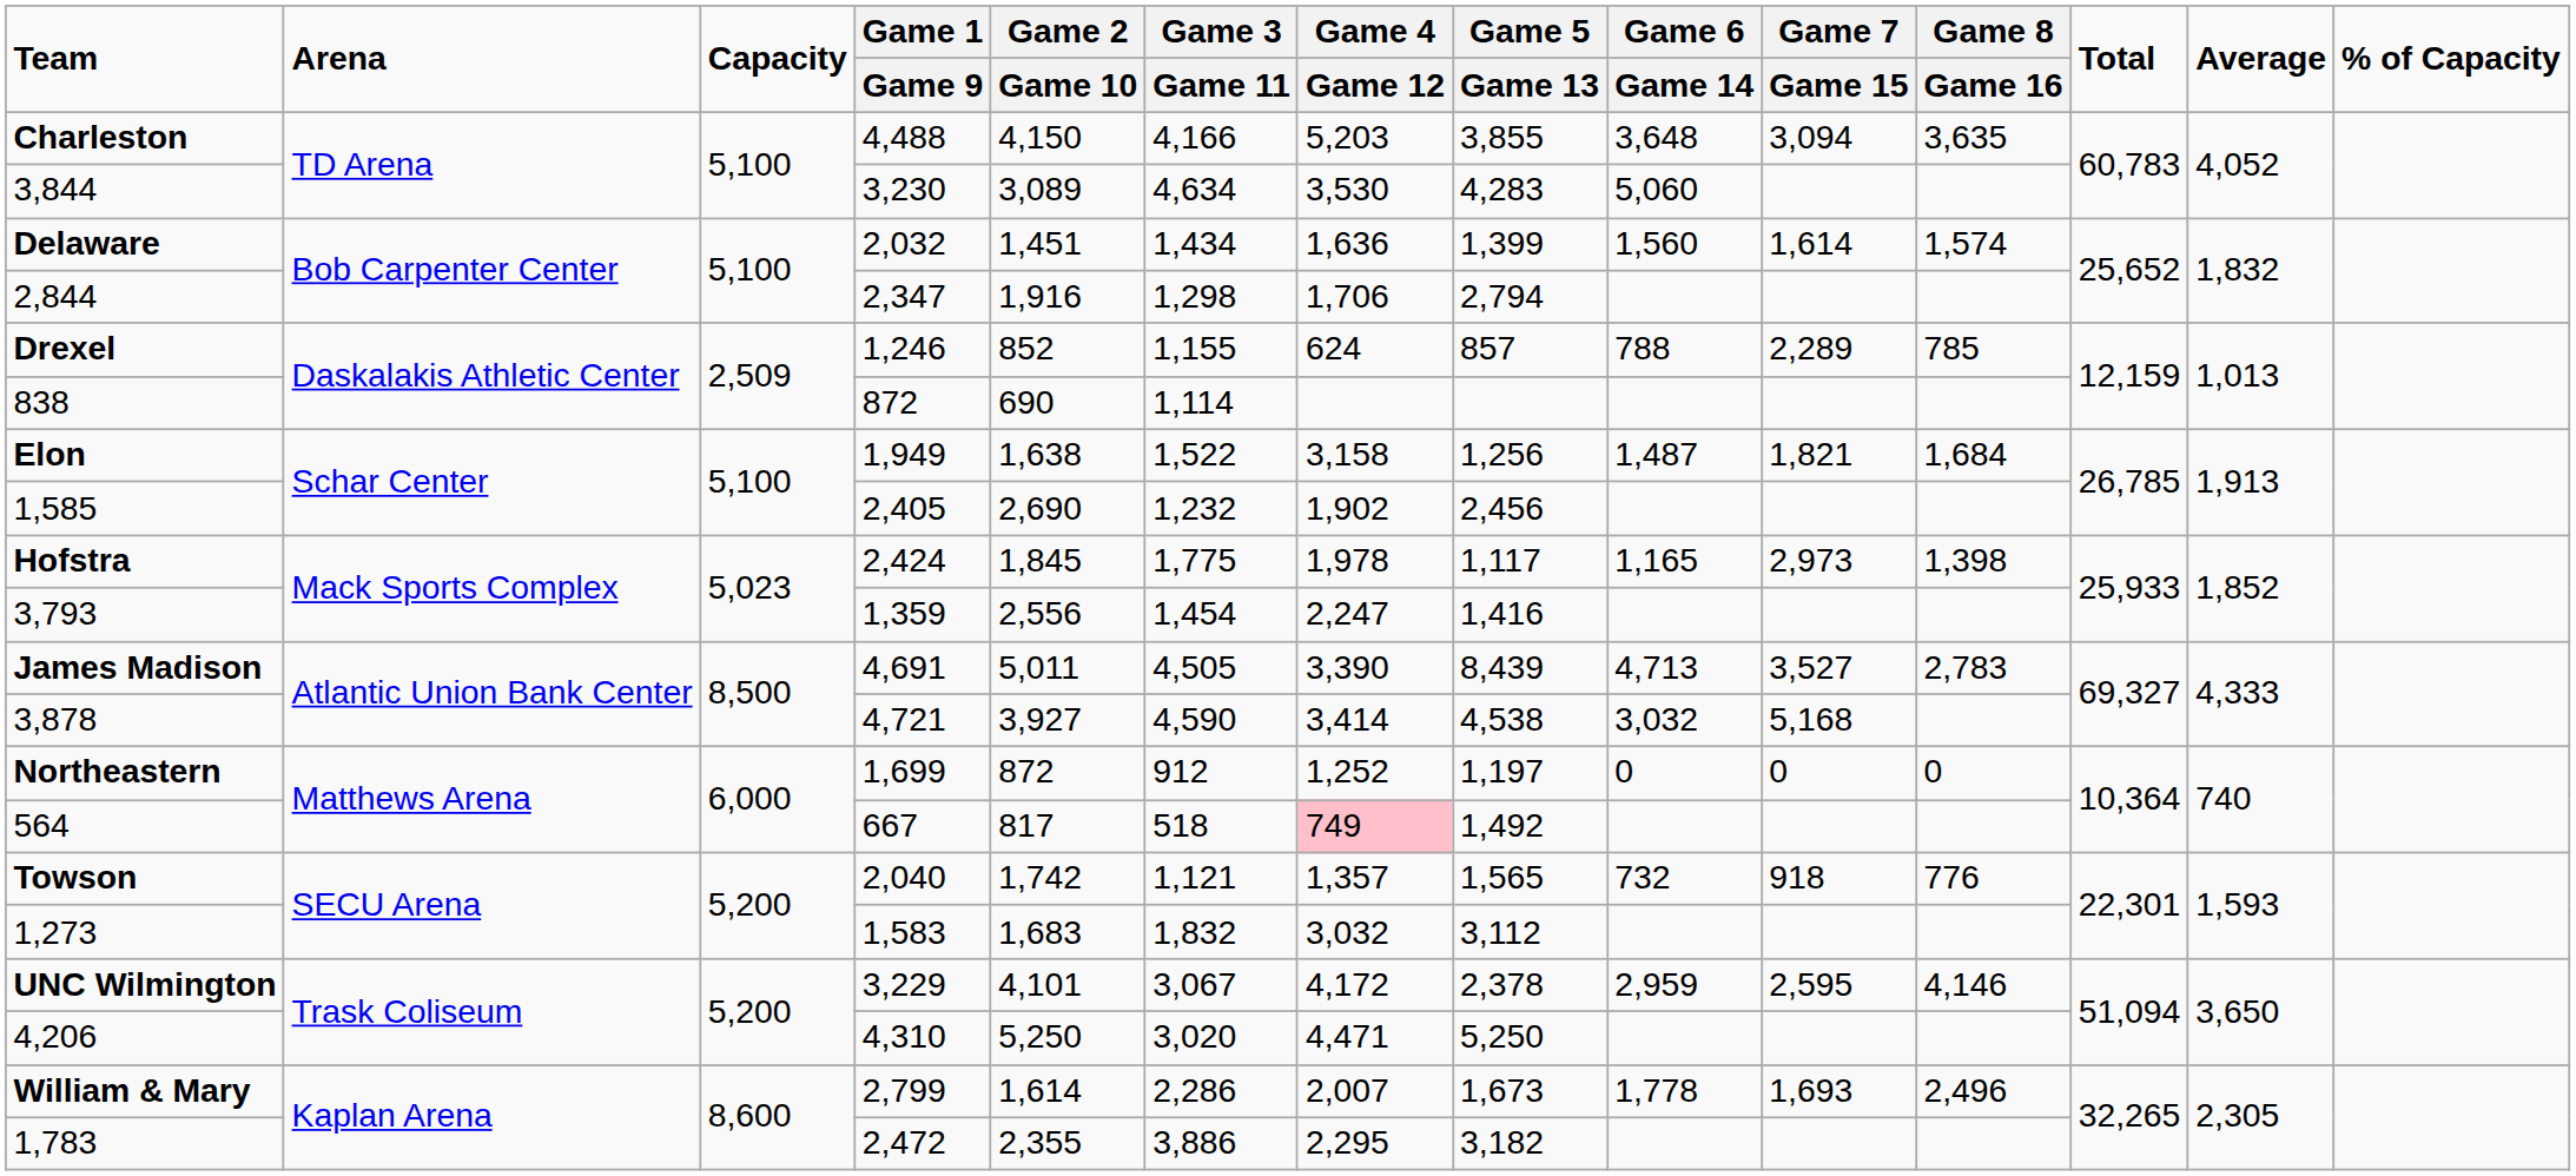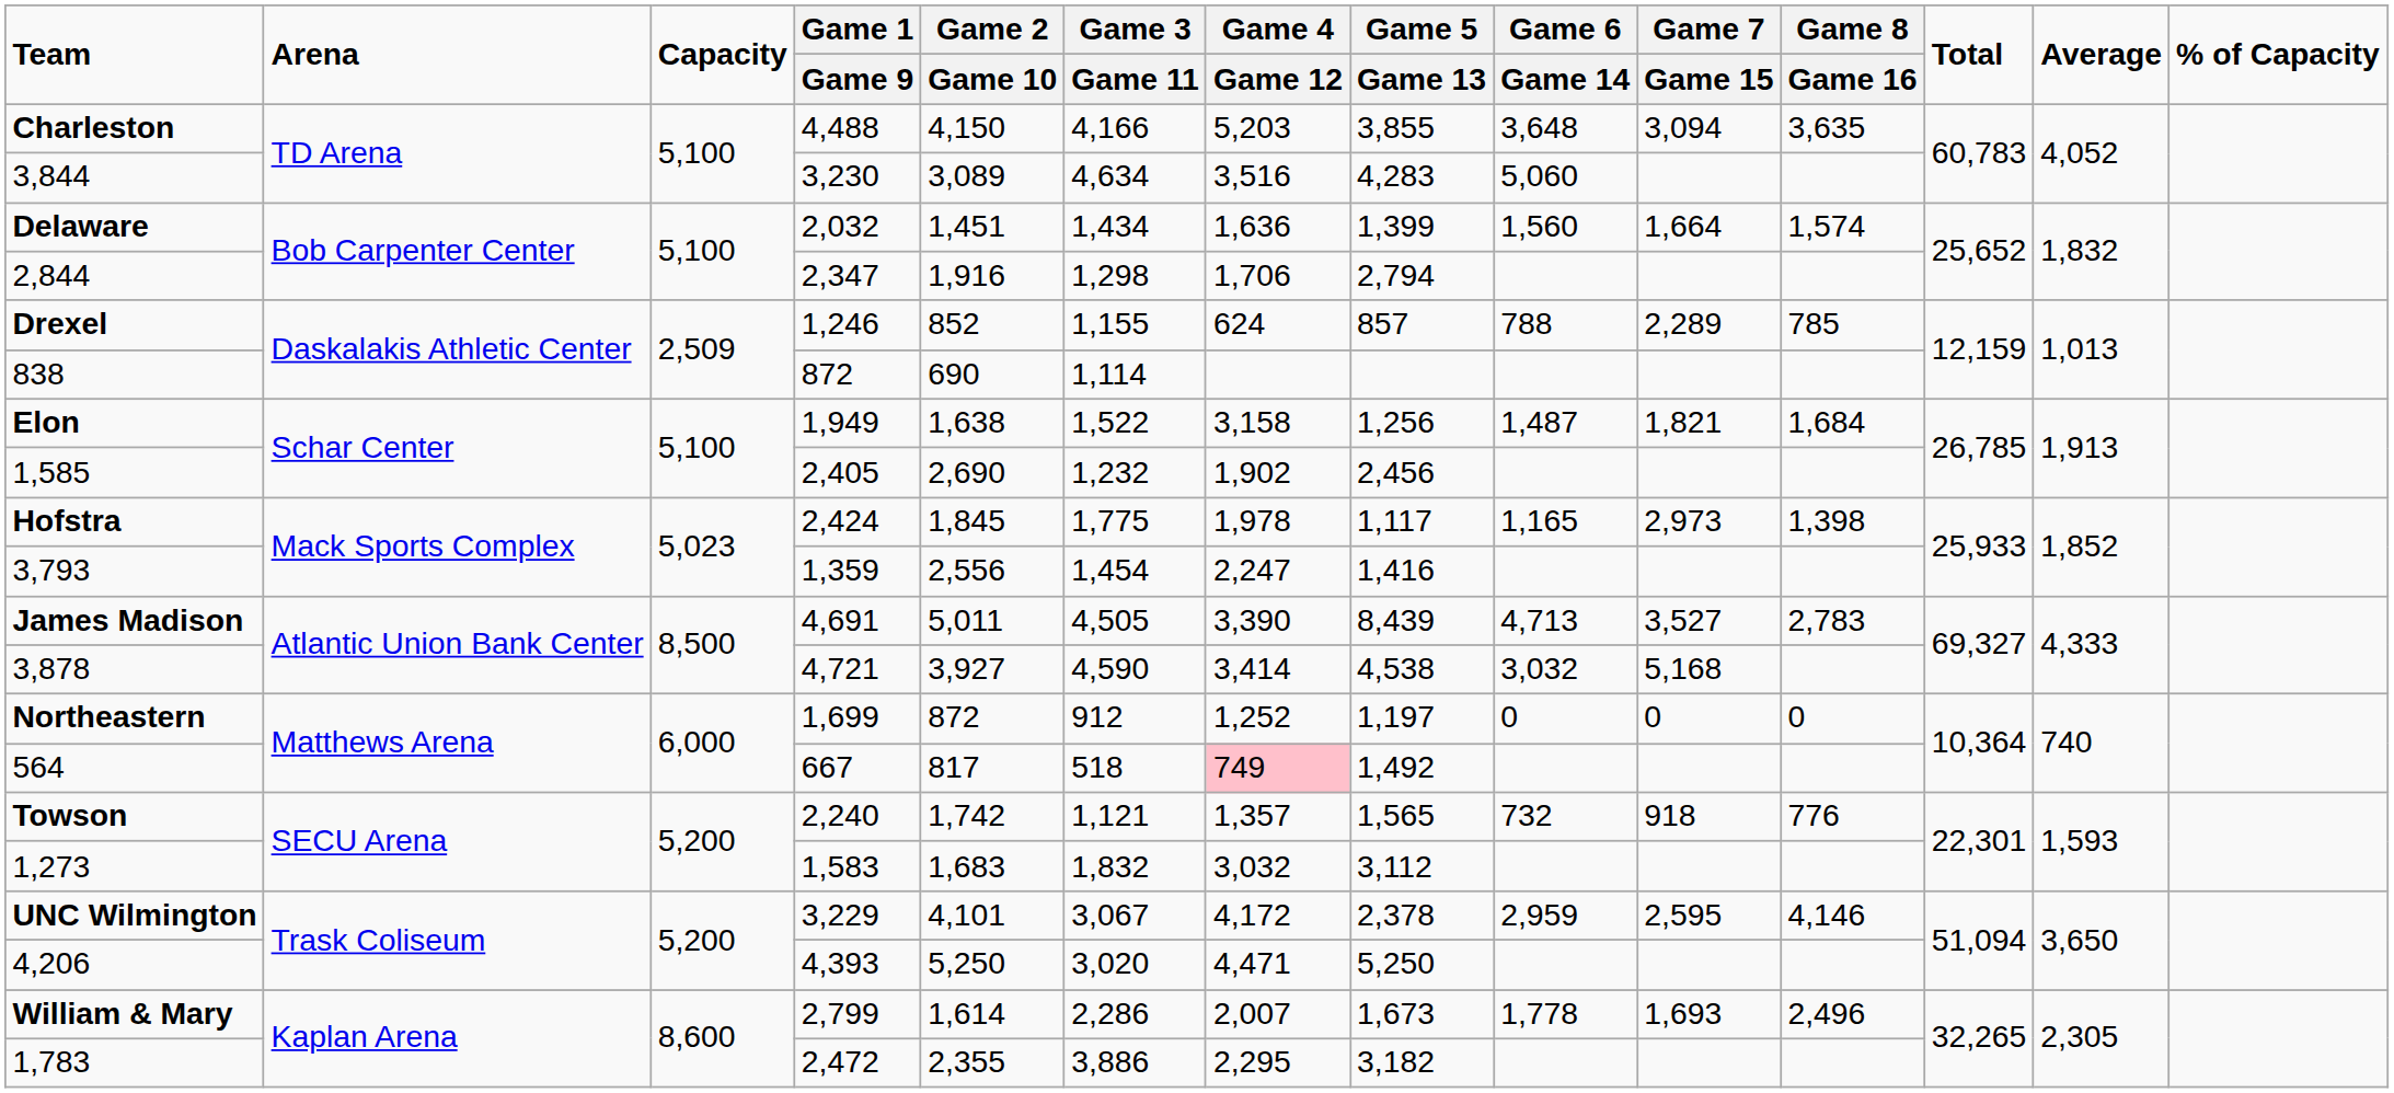3,844 | Game 4 / Game 12: 3,530 -> 3,516
Delaware | Game 7 / Game 15: 1,614 -> 1,664
Towson | Game 1 / Game 9: 2,040 -> 2,240
4,206 | Game 1 / Game 9: 4,310 -> 4,393
